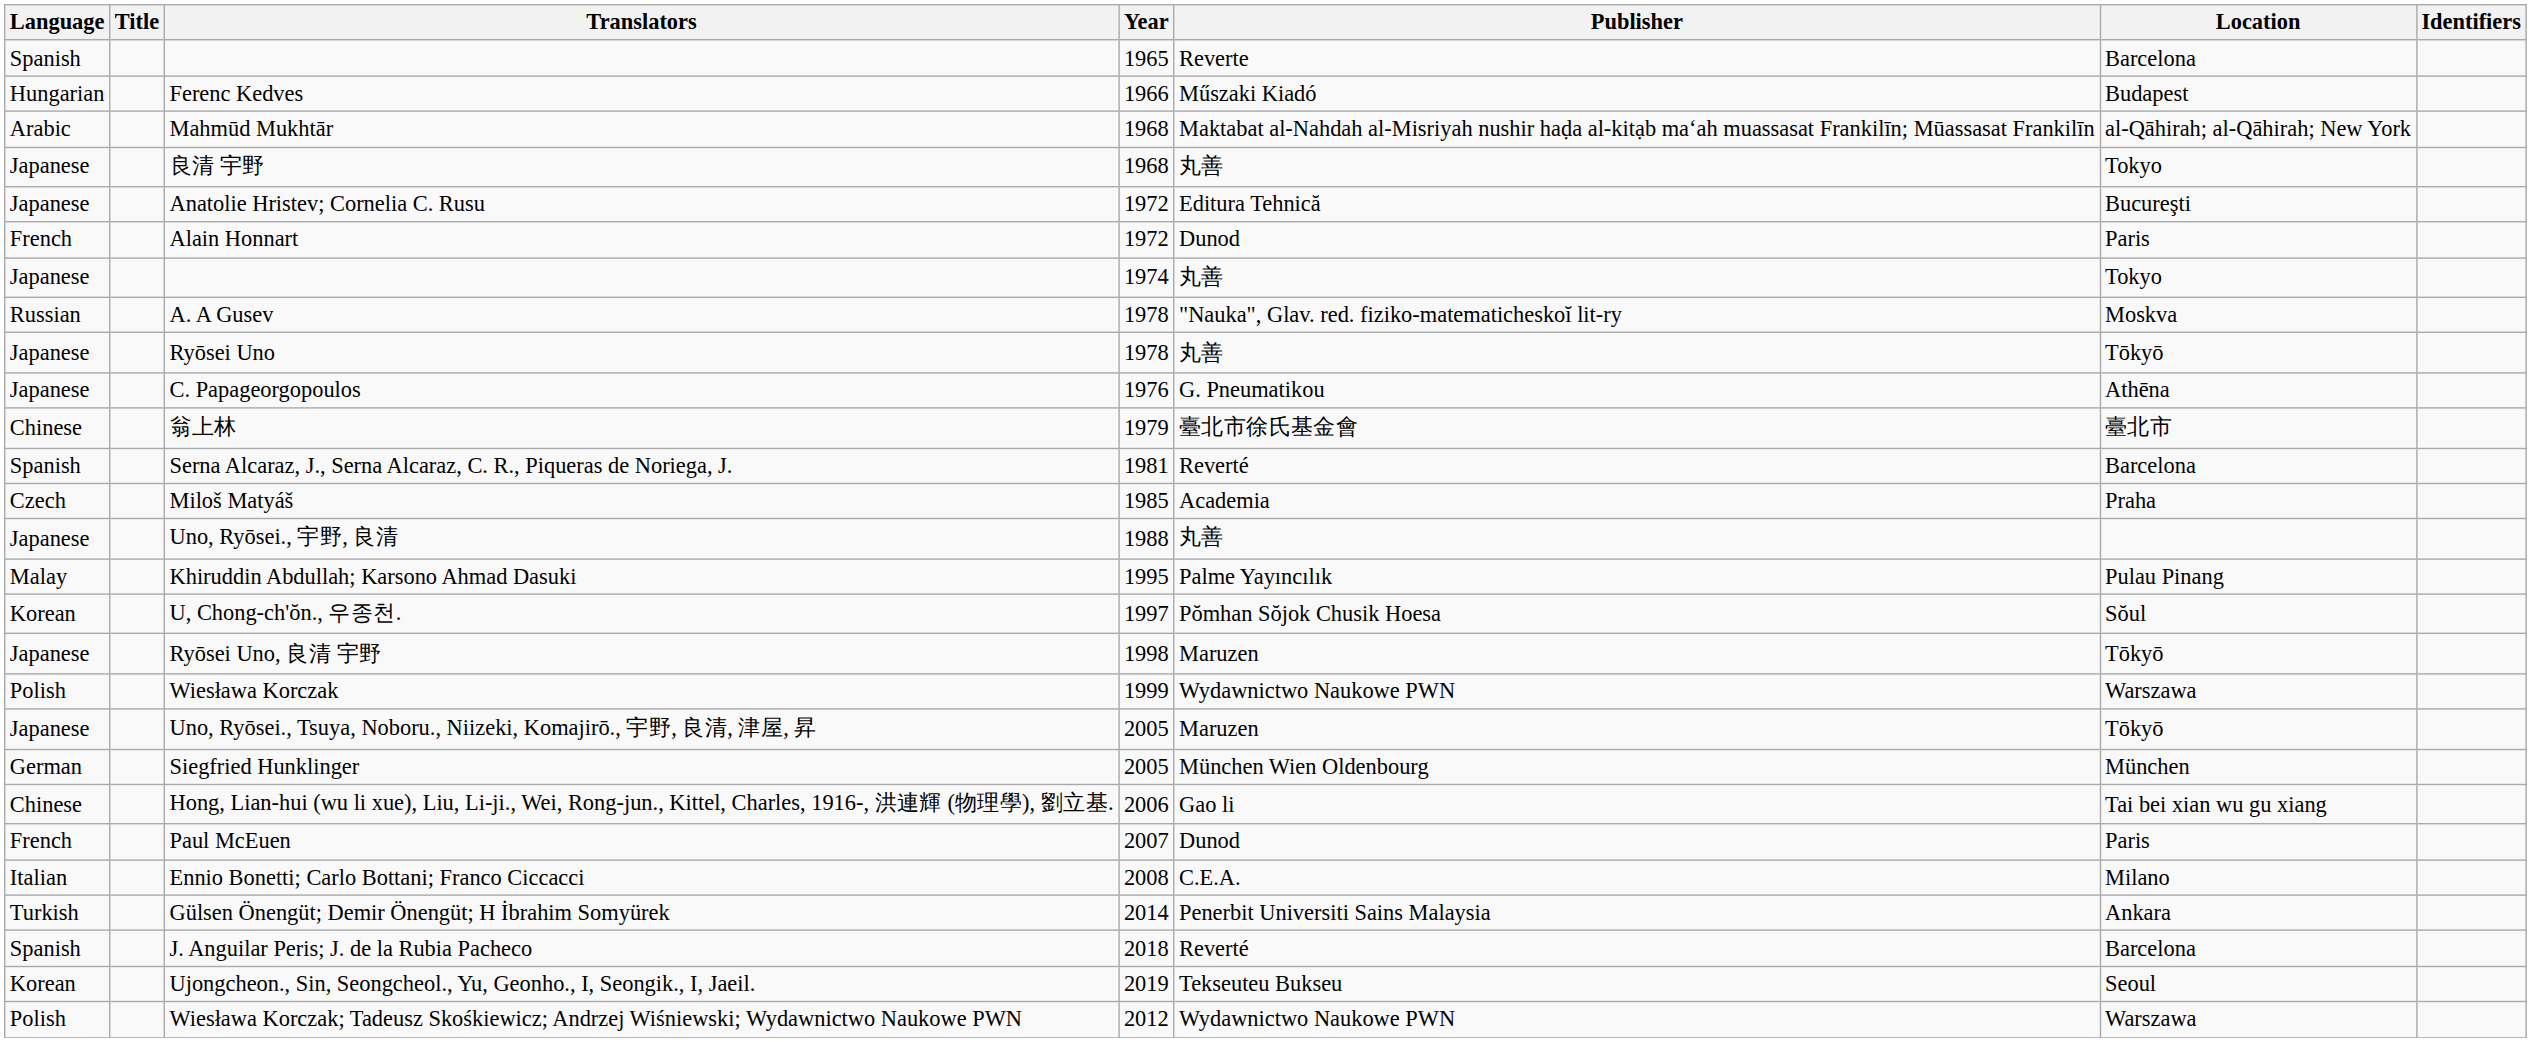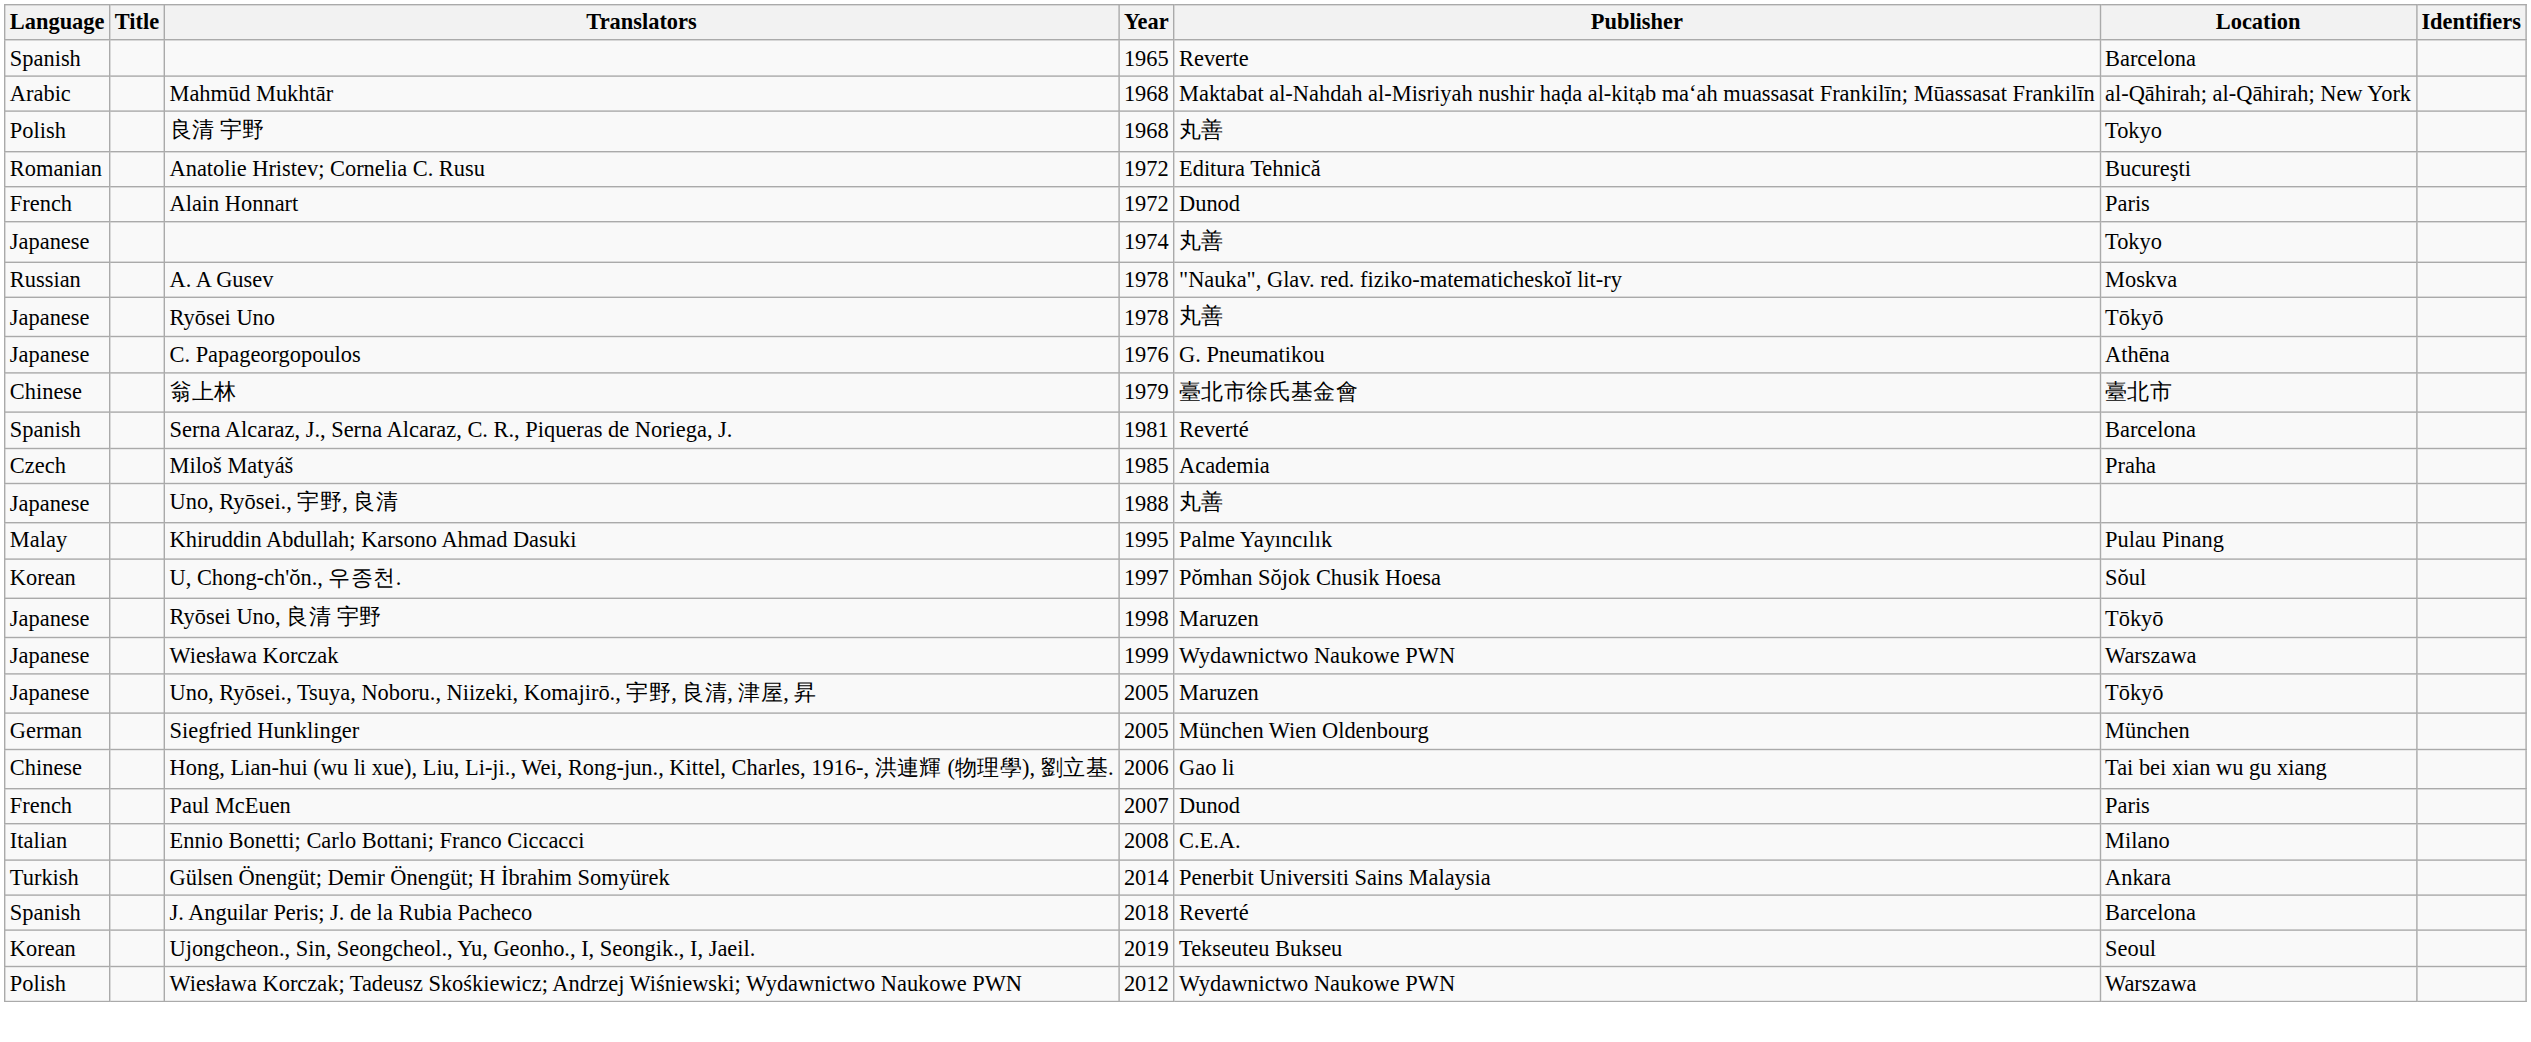- row: Hungarian | Ferenc Kedves | 1966 | Műszaki Kiadó | Budapest
良清 宇野 | Language: Japanese -> Polish
Anatolie Hristev; Cornelia C. Rusu | Language: Japanese -> Romanian
Wiesława Korczak | Language: Polish -> Japanese
